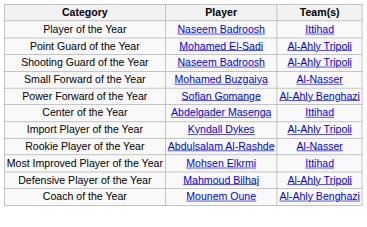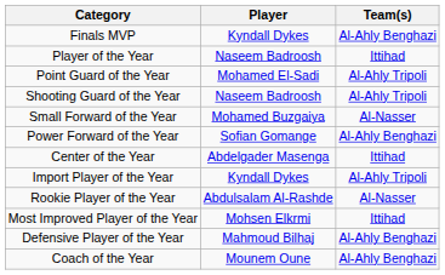+ row: Finals MVP | Kyndall Dykes | Al-Ahly Benghazi
Defensive Player of the Year | Team(s): Al-Ahly Tripoli -> Al-Ahly Benghazi
